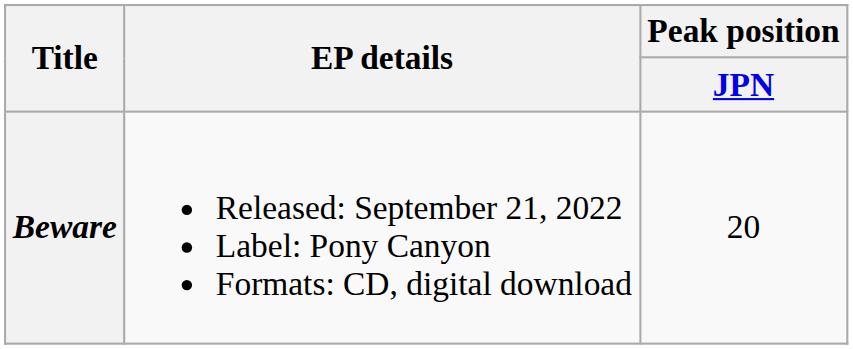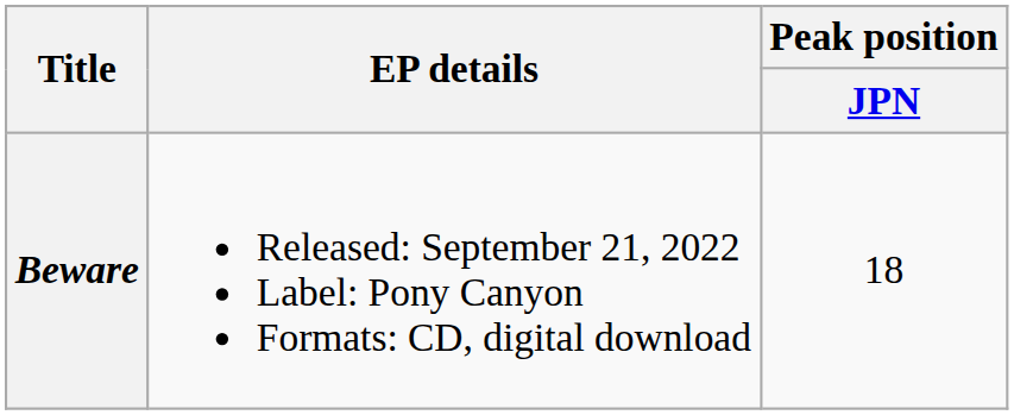Beware | Peak position / JPN: 20 -> 18
